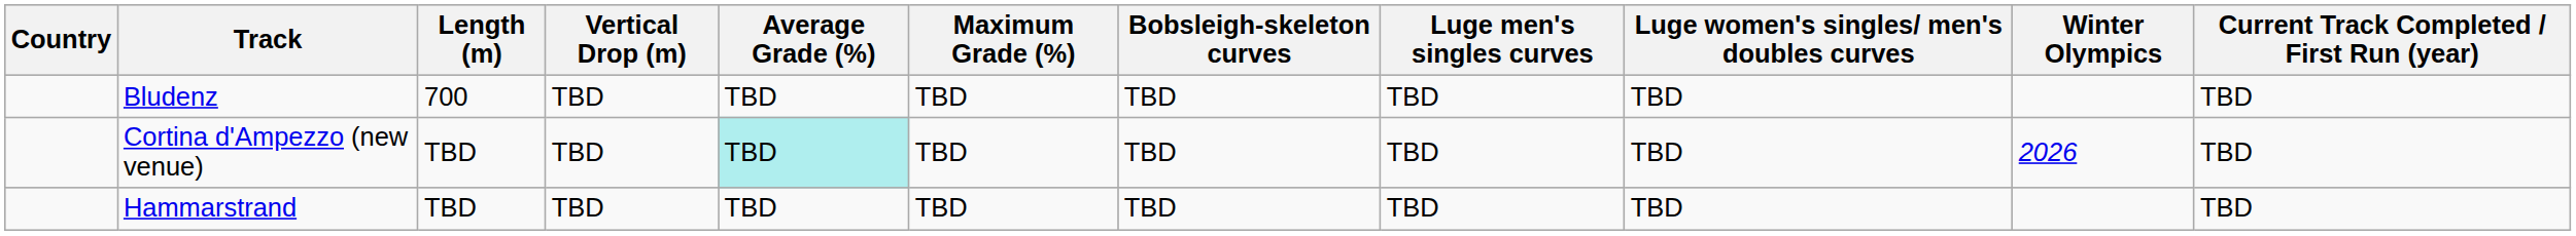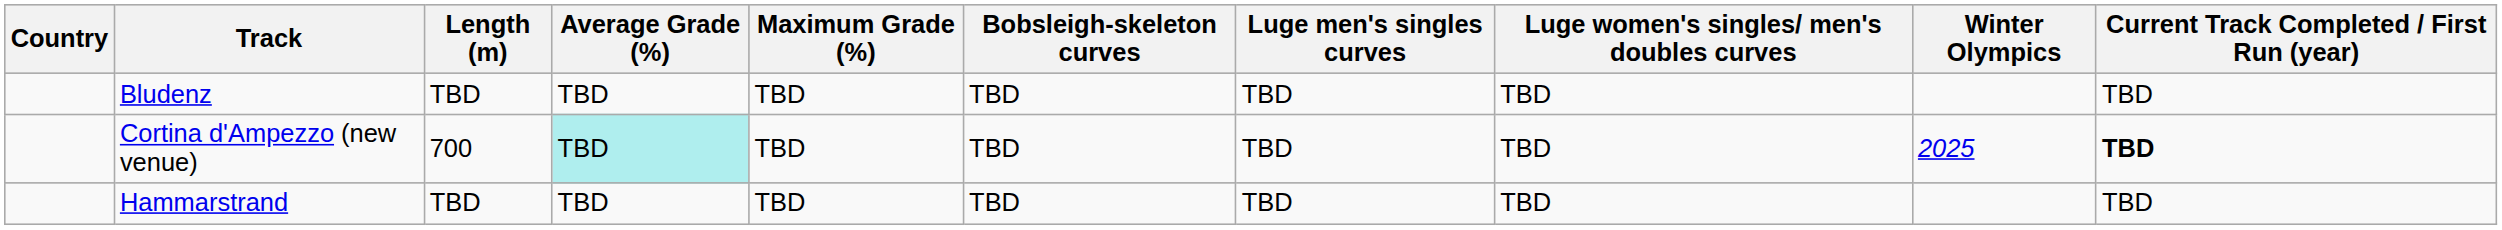- column: Vertical Drop (m) | TBD | TBD | TBD
Bludenz | Length (m): 700 -> TBD
Cortina d'Ampezzo (new venue) | Length (m): TBD -> 700
Cortina d'Ampezzo (new venue) | Winter Olympics: 2026 -> 2025
Cortina d'Ampezzo (new venue) | Current Track Completed / First Run (year): normal -> bold
